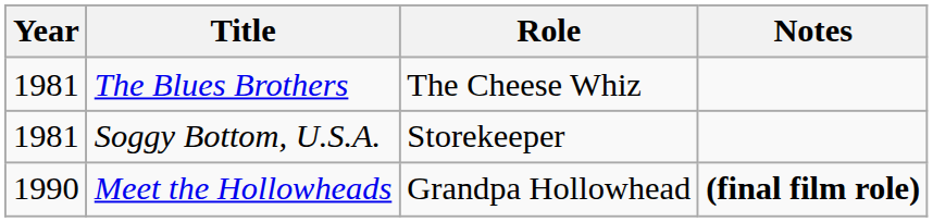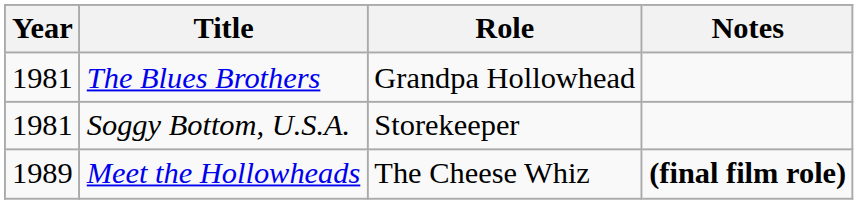The Blues Brothers | Role: The Cheese Whiz -> Grandpa Hollowhead
Meet the Hollowheads | Year: 1990 -> 1989
Meet the Hollowheads | Role: Grandpa Hollowhead -> The Cheese Whiz
